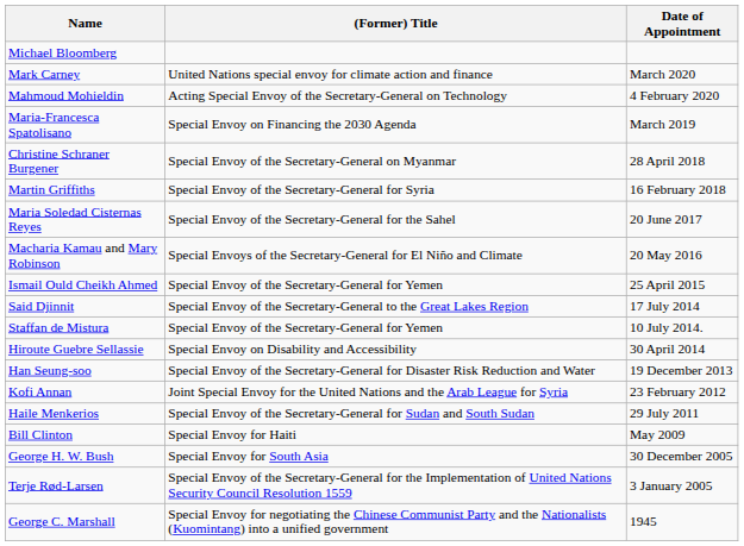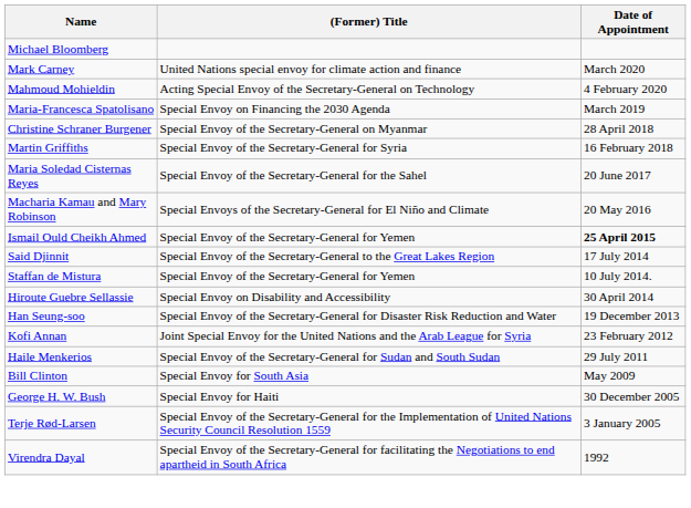Ismail Ould Cheikh Ahmed | Date of Appointment: normal -> bold
Bill Clinton | (Former) Title: Special Envoy for Haiti -> Special Envoy for South Asia
George H. W. Bush | (Former) Title: Special Envoy for South Asia -> Special Envoy for Haiti
+ row: Virendra Dayal | Special Envoy of the Secretary-General for facilitating the Negotiations to end apartheid in South Africa | 1992
- row: George C. Marshall | Special Envoy for negotiating the Chinese Communist Party and the Nationalists (Kuomintang) into a unified government | 1945
